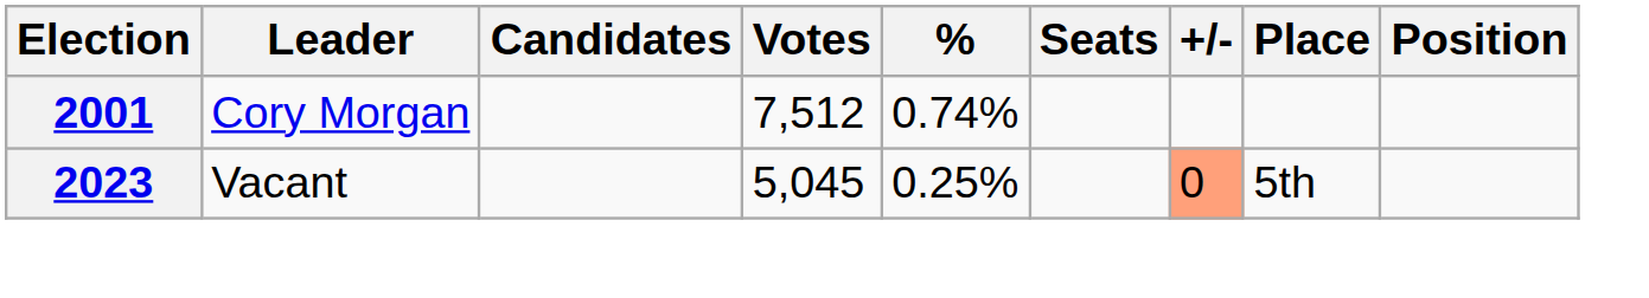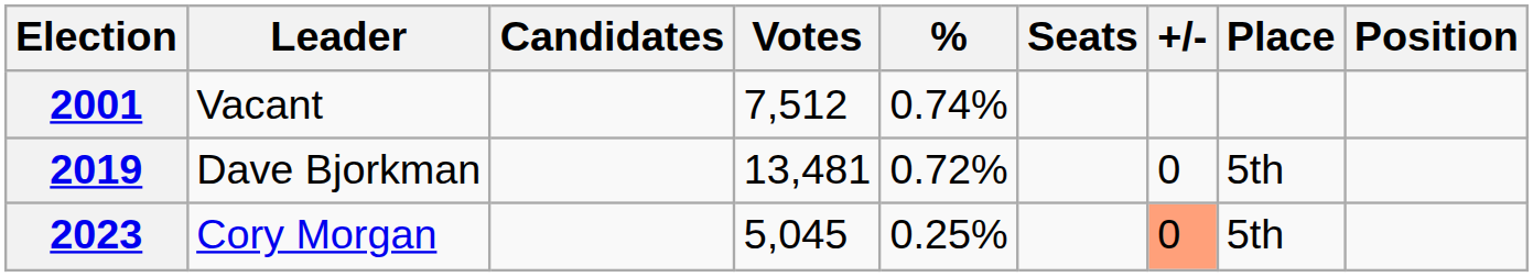2001 | Leader: Cory Morgan -> Vacant
+ row: 2019 | Dave Bjorkman | 13,481 | 0.72% | 0 | 5th
2023 | Leader: Vacant -> Cory Morgan
